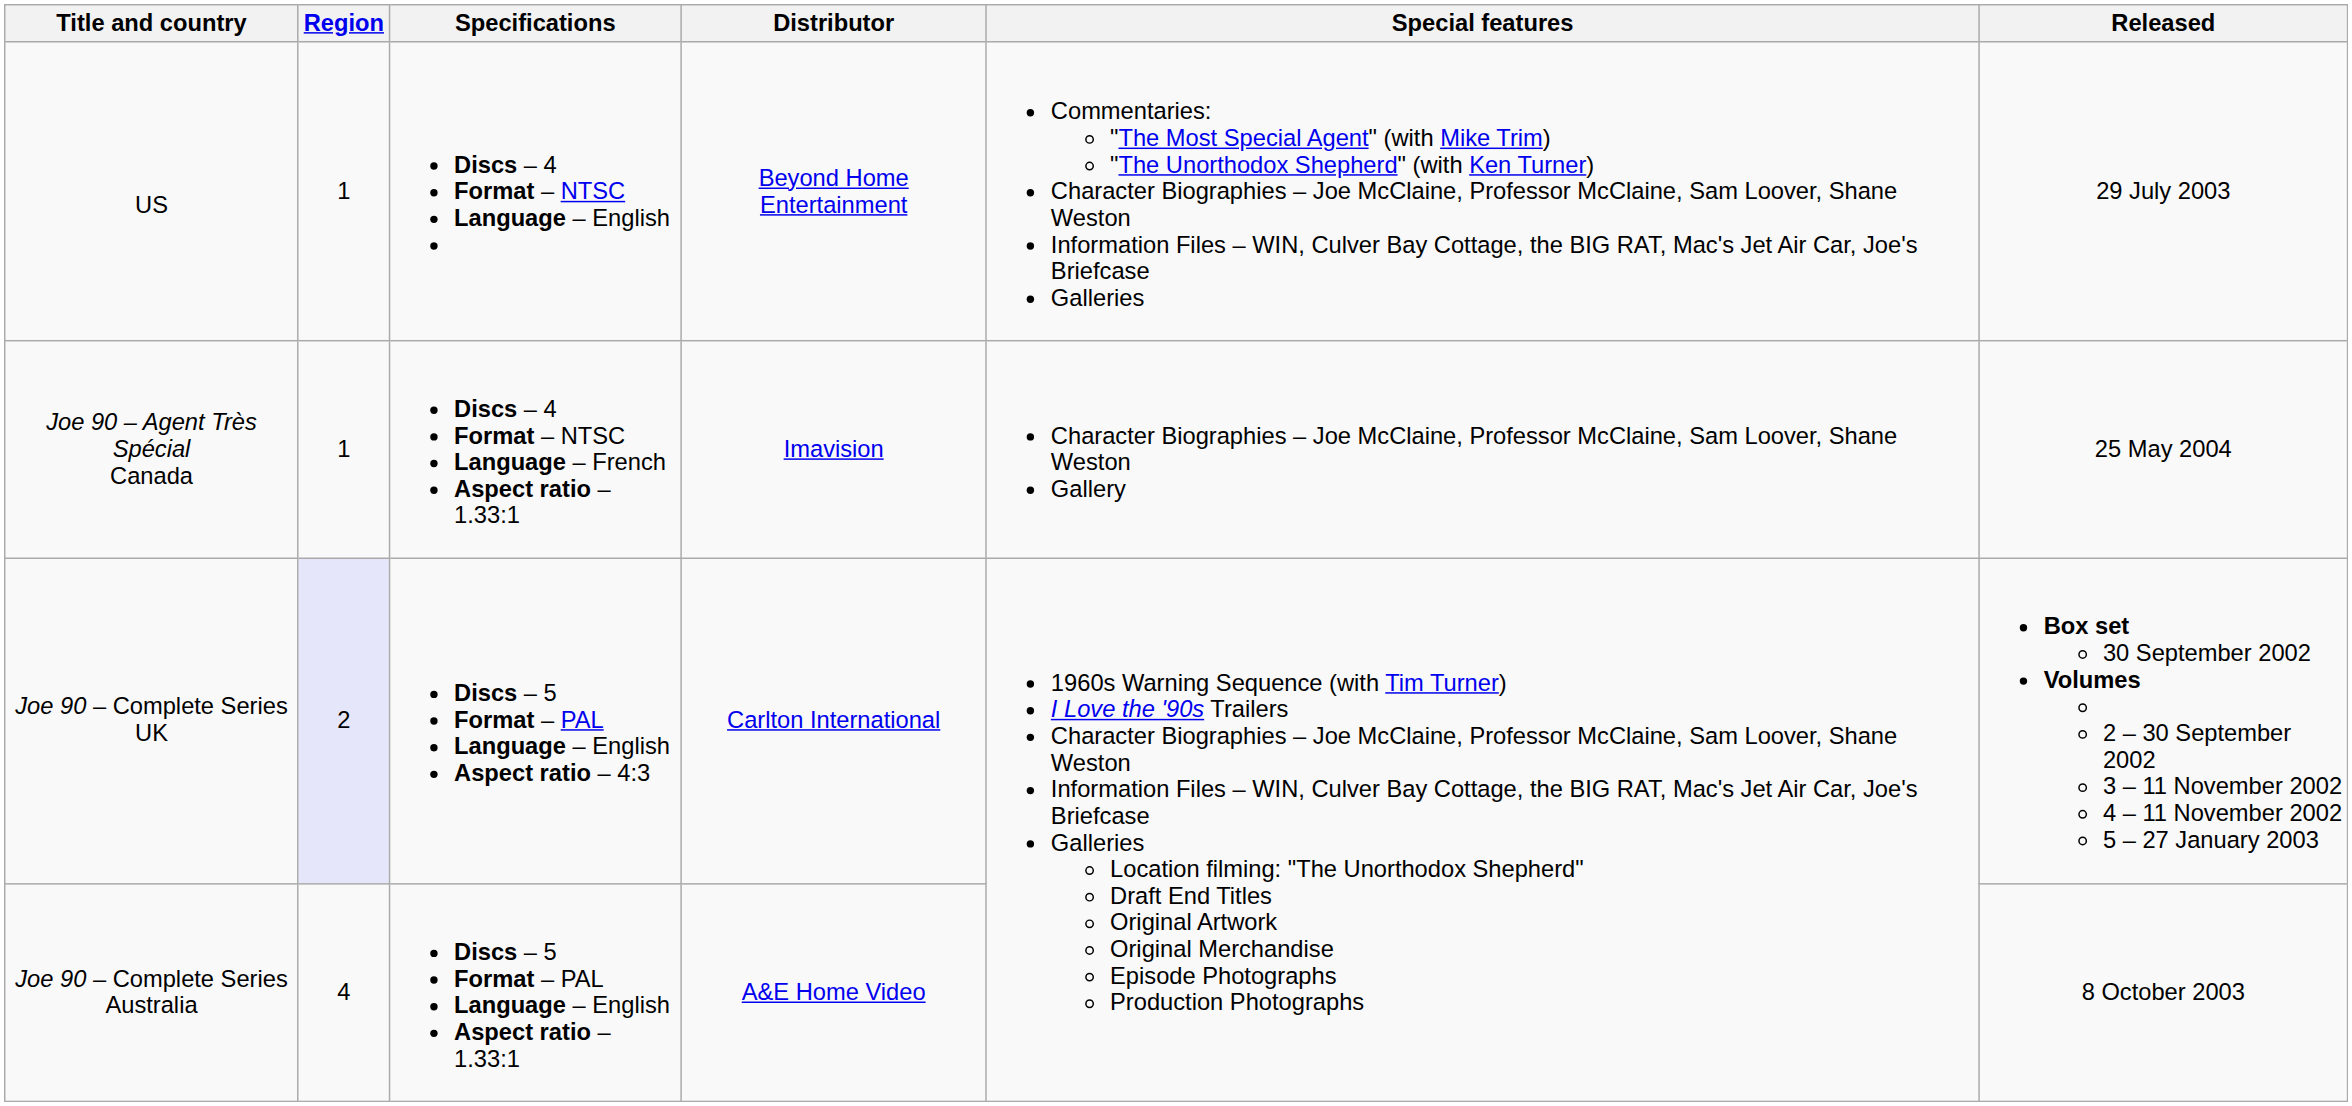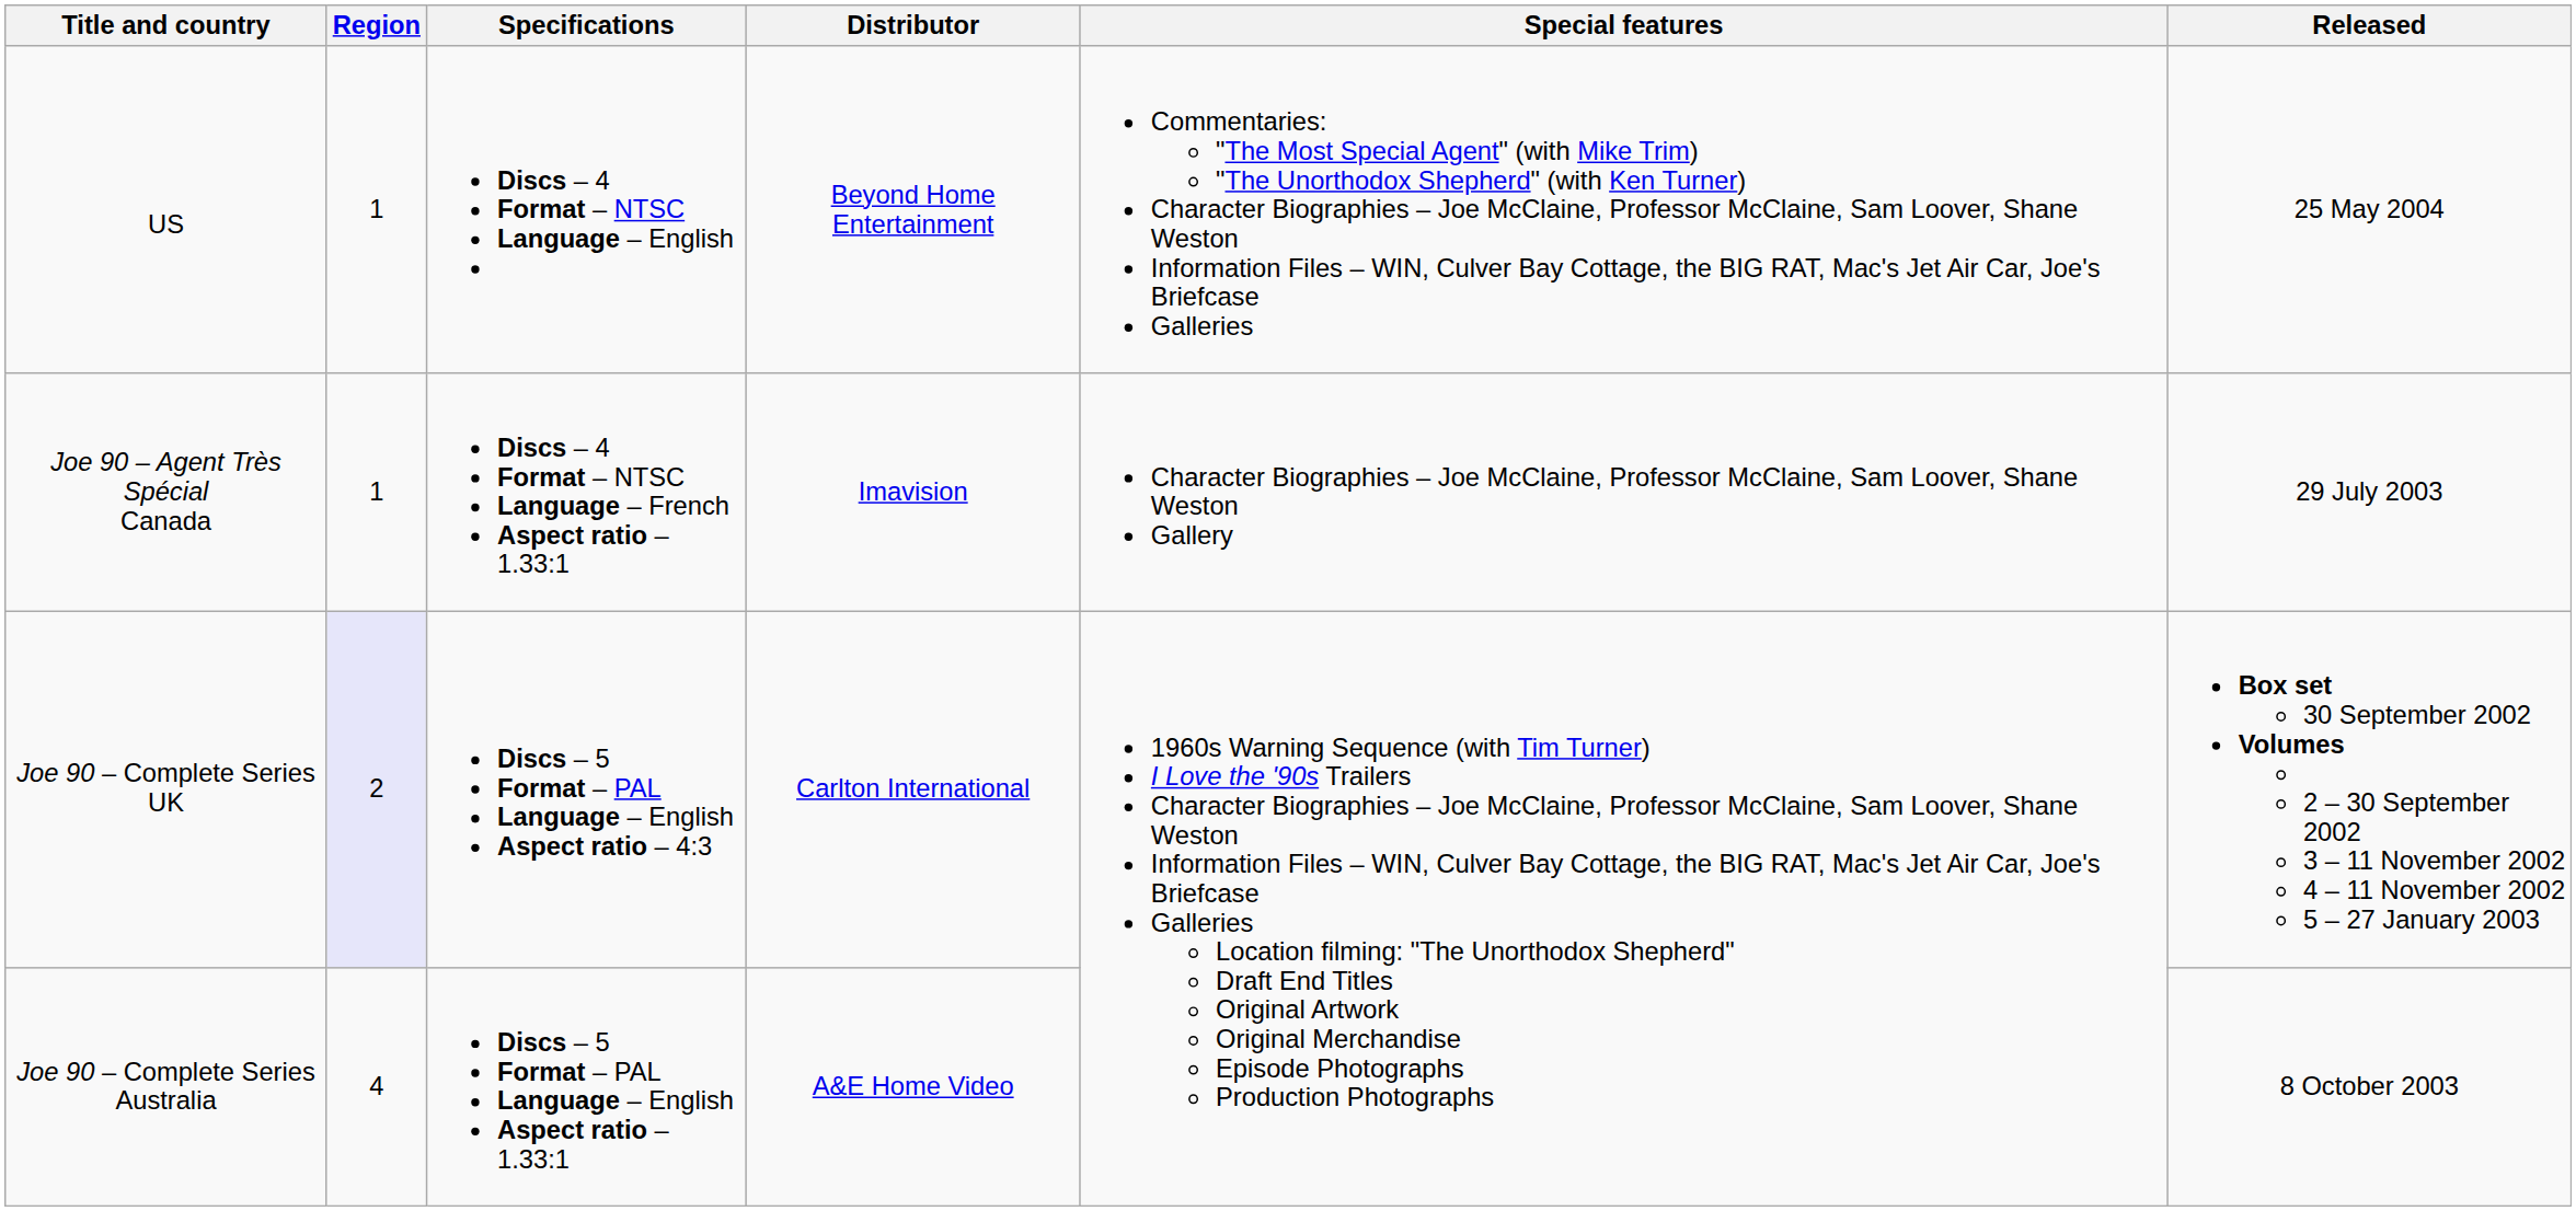US | Released: 29 July 2003 -> 25 May 2004
Joe 90 – Agent Très Spécial Canada | Released: 25 May 2004 -> 29 July 2003
